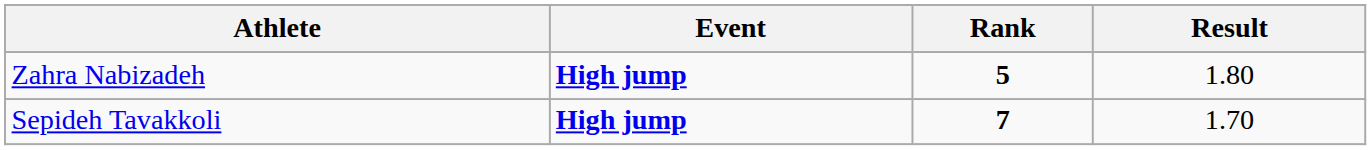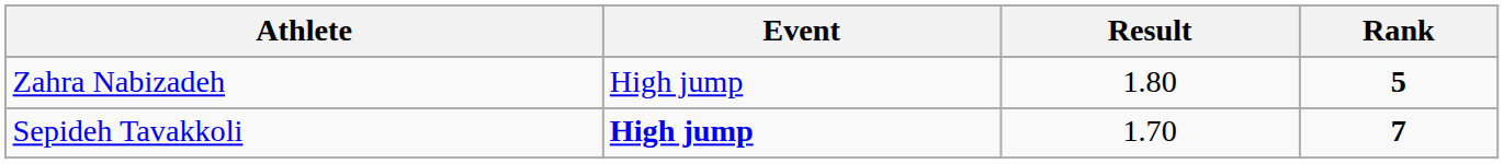columns swapped: Result <-> Rank
Zahra Nabizadeh | Event: bold -> normal
